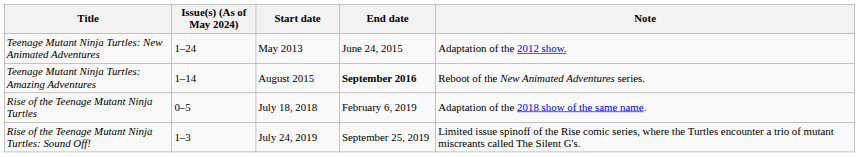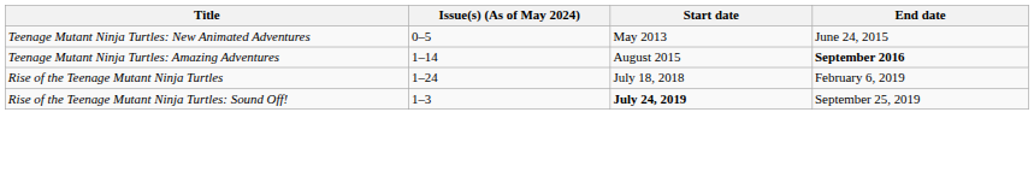- column: Note | Adaptation of the 2012 show. | Reboot of the New Animated Adventures series. | Adaptation of the 2018 show of the same name. | Limited issue spinoff of the Rise comic series, where the Turtles encounter a trio of mutant miscreants called The Silent G's.
Teenage Mutant Ninja Turtles: New Animated Adventures | Issue(s) (As of May 2024): 1–24 -> 0–5
Rise of the Teenage Mutant Ninja Turtles | Issue(s) (As of May 2024): 0–5 -> 1–24
Rise of the Teenage Mutant Ninja Turtles: Sound Off! | Start date: normal -> bold
